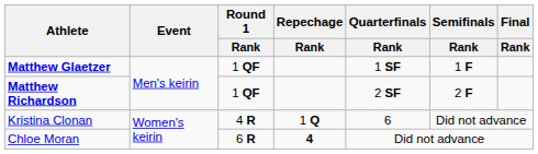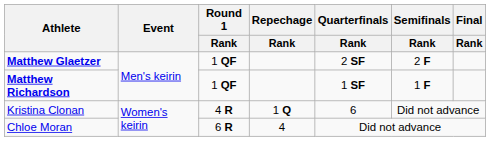Matthew Glaetzer | Quarterfinals / Rank: 1 SF -> 2 SF
Matthew Glaetzer | Semifinals / Rank: 1 F -> 2 F
Matthew Richardson | Quarterfinals / Rank: 2 SF -> 1 SF
Matthew Richardson | Semifinals / Rank: 2 F -> 1 F
Chloe Moran | Repechage / Rank: bold -> normal
